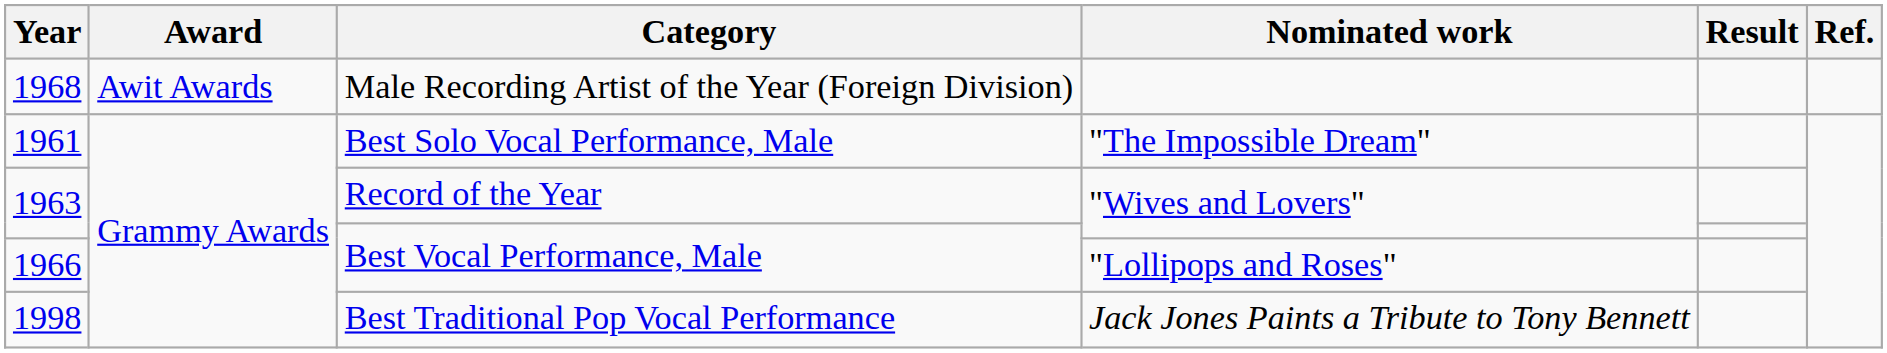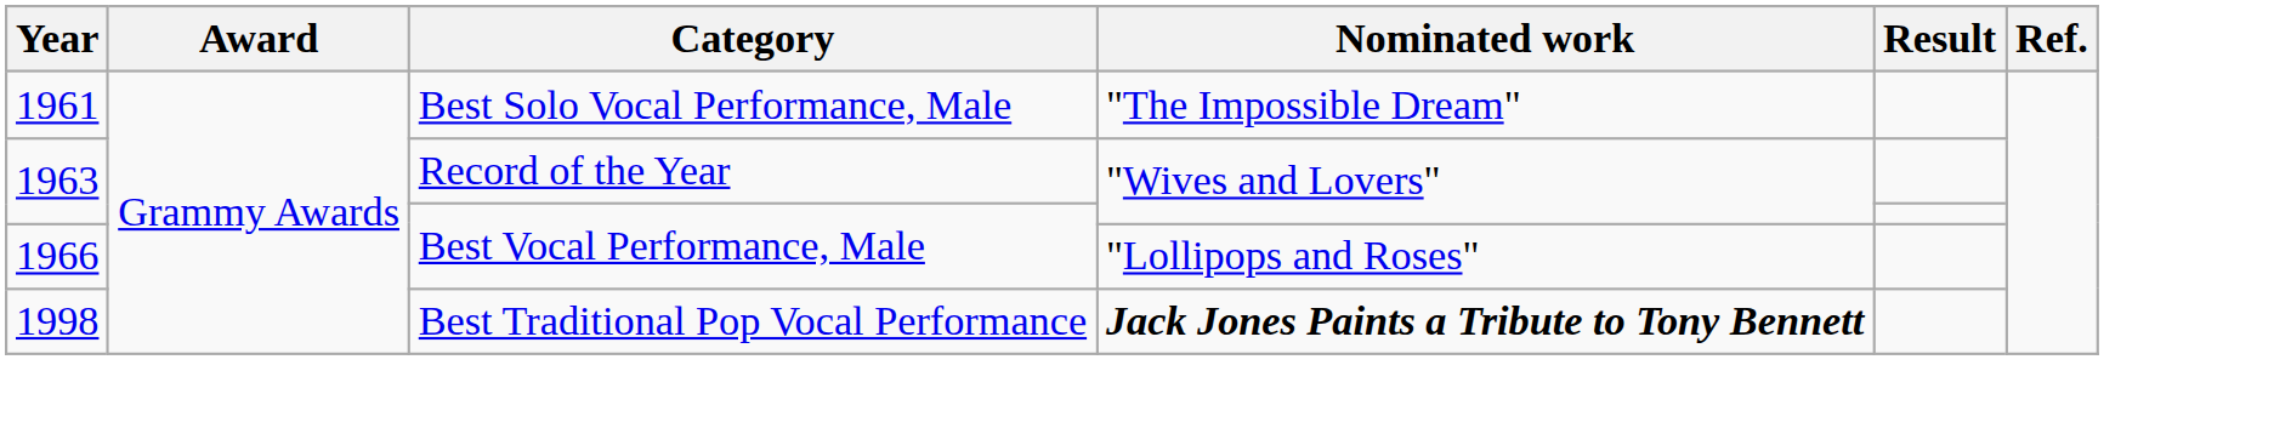- row: 1968 | Awit Awards | Male Recording Artist of the Year (Foreign Division)
1998 | Nominated work: normal -> bold
